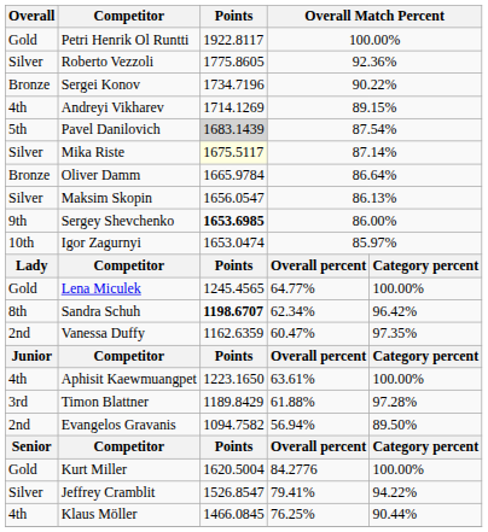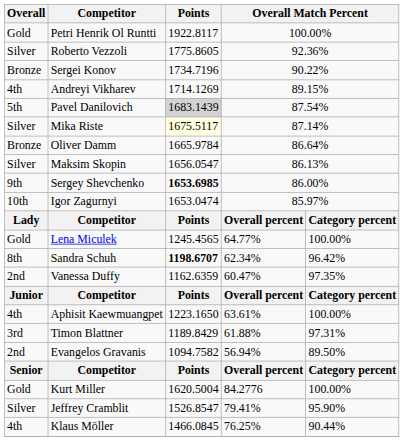Timon Blattner | column 5: 97.28% -> 97.31%
Jeffrey Cramblit | column 5: 94.22% -> 95.90%
